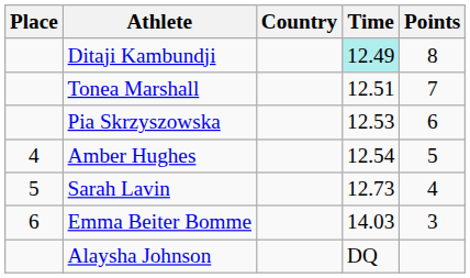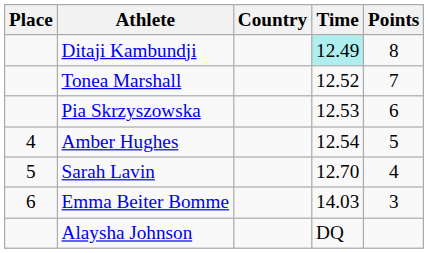Tonea Marshall | Time: 12.51 -> 12.52
Sarah Lavin | Time: 12.73 -> 12.70
